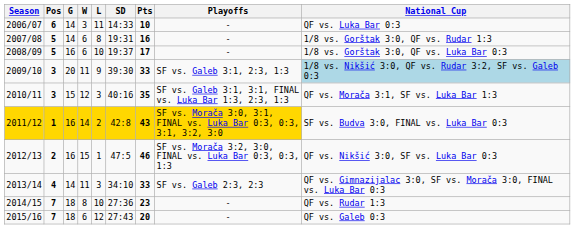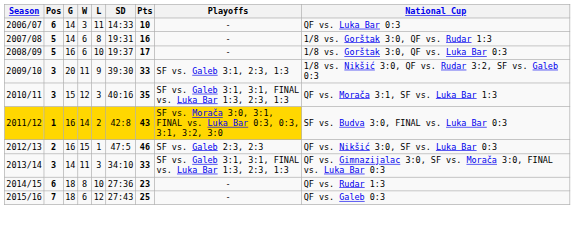2009/10 | National Cup: lightblue background -> no background
2012/13 | Playoffs: SF vs. Morača 3:2, 3:0, FINAL vs. Luka Bar 0:3, 0:3, 1:3 -> SF vs. Galeb 2:3, 2:3
2013/14 | Pos: 4 -> 3
2013/14 | Playoffs: SF vs. Galeb 2:3, 2:3 -> SF vs. Galeb 3:1, 3:1, FINAL vs. Luka Bar 1:3, 2:3, 1:3
2014/15 | Pos: 7 -> 6
2015/16 | Pts: 20 -> 25
